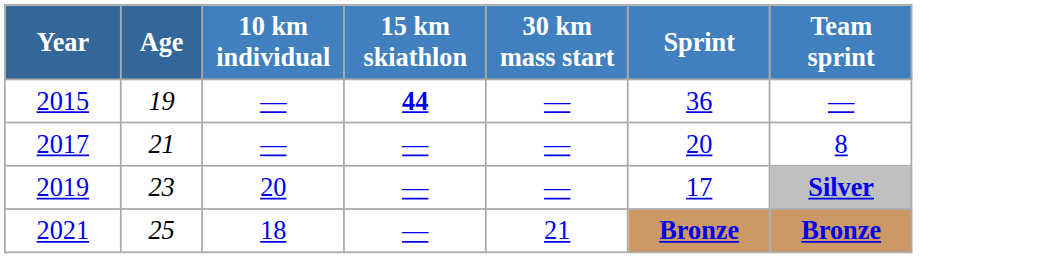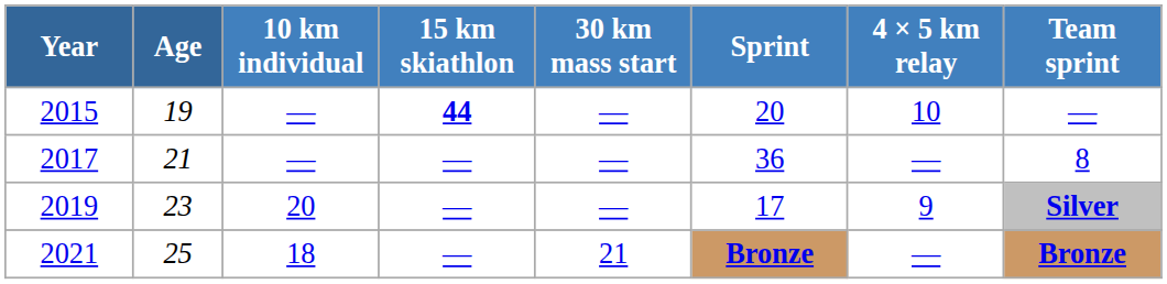+ column: 4 × 5 km relay | 10 | — | 9 | —
2015 | Sprint: 36 -> 20
2017 | Sprint: 20 -> 36
